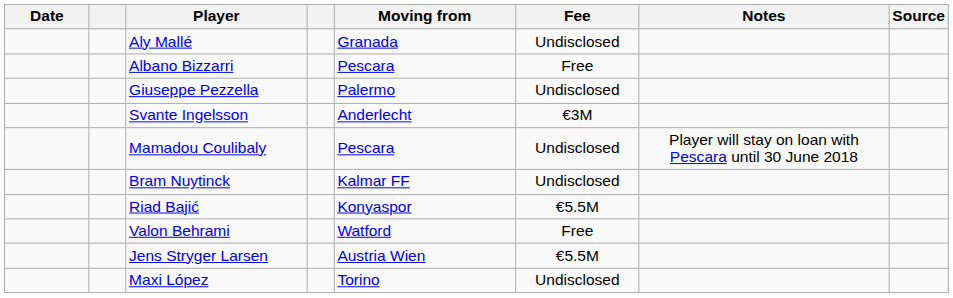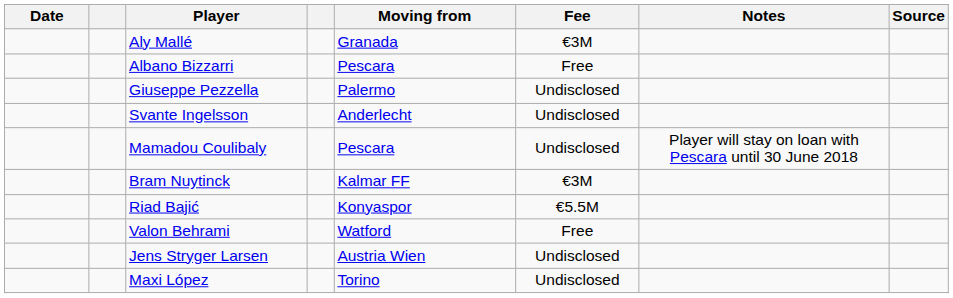Aly Mallé | Fee: Undisclosed -> €3M
Svante Ingelsson | Fee: €3M -> Undisclosed
Bram Nuytinck | Fee: Undisclosed -> €3M
Jens Stryger Larsen | Fee: €5.5M -> Undisclosed
